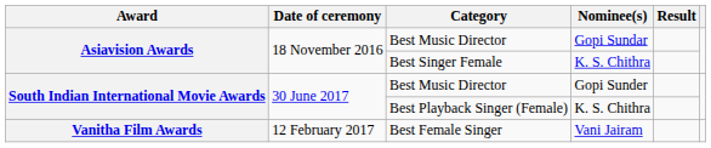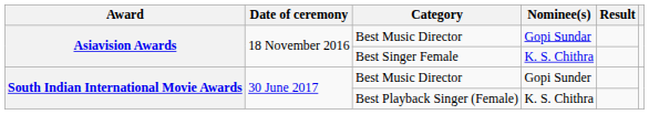- row: Vanitha Film Awards | 12 February 2017 | Best Female Singer | Vani Jairam
